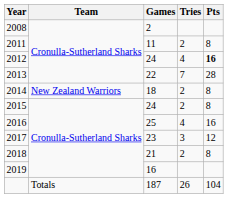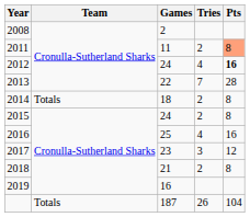2011 | Pts: no background -> lightsalmon background
2014 | Team: New Zealand Warriors -> Totals
